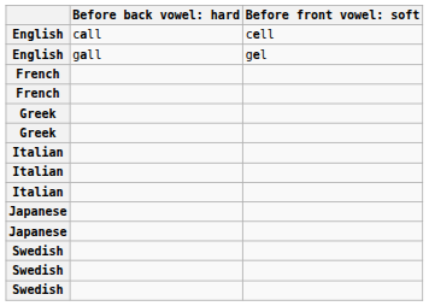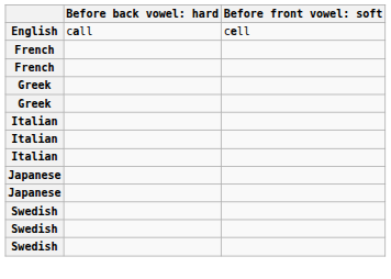- row: English | gall | gel
